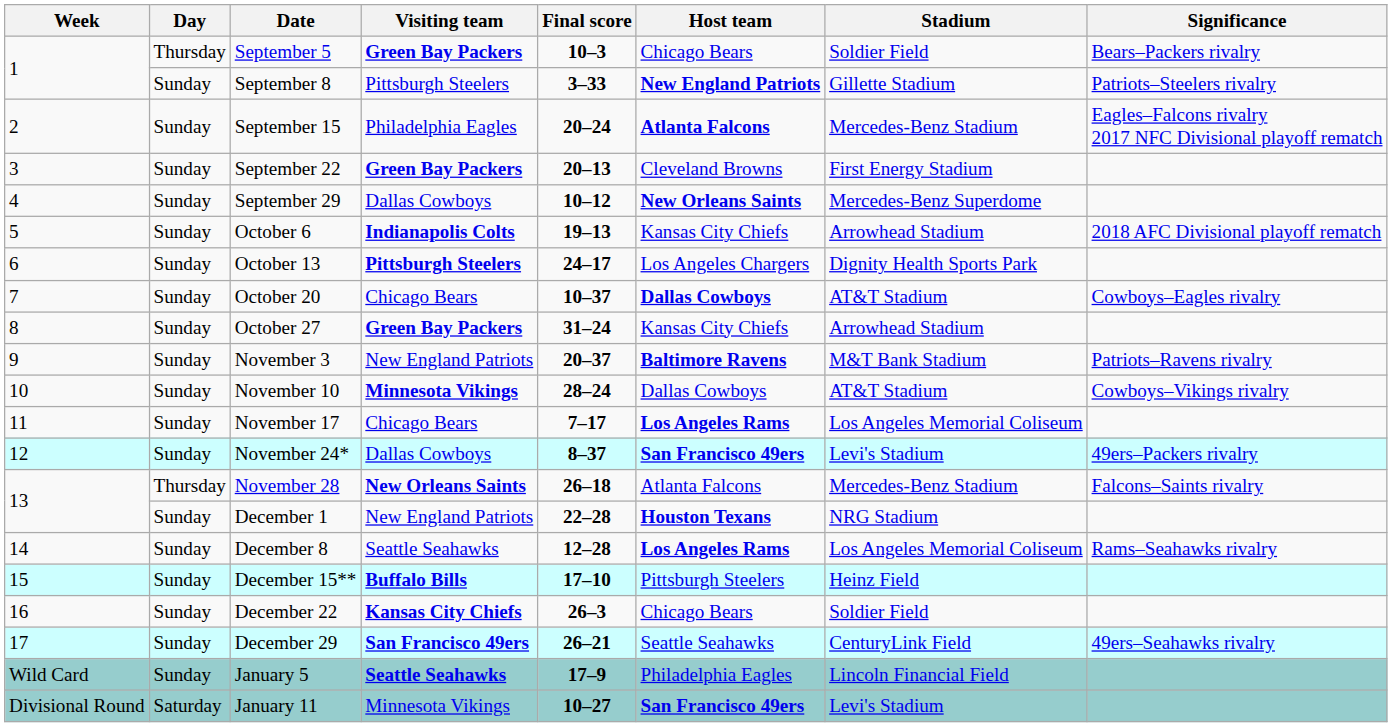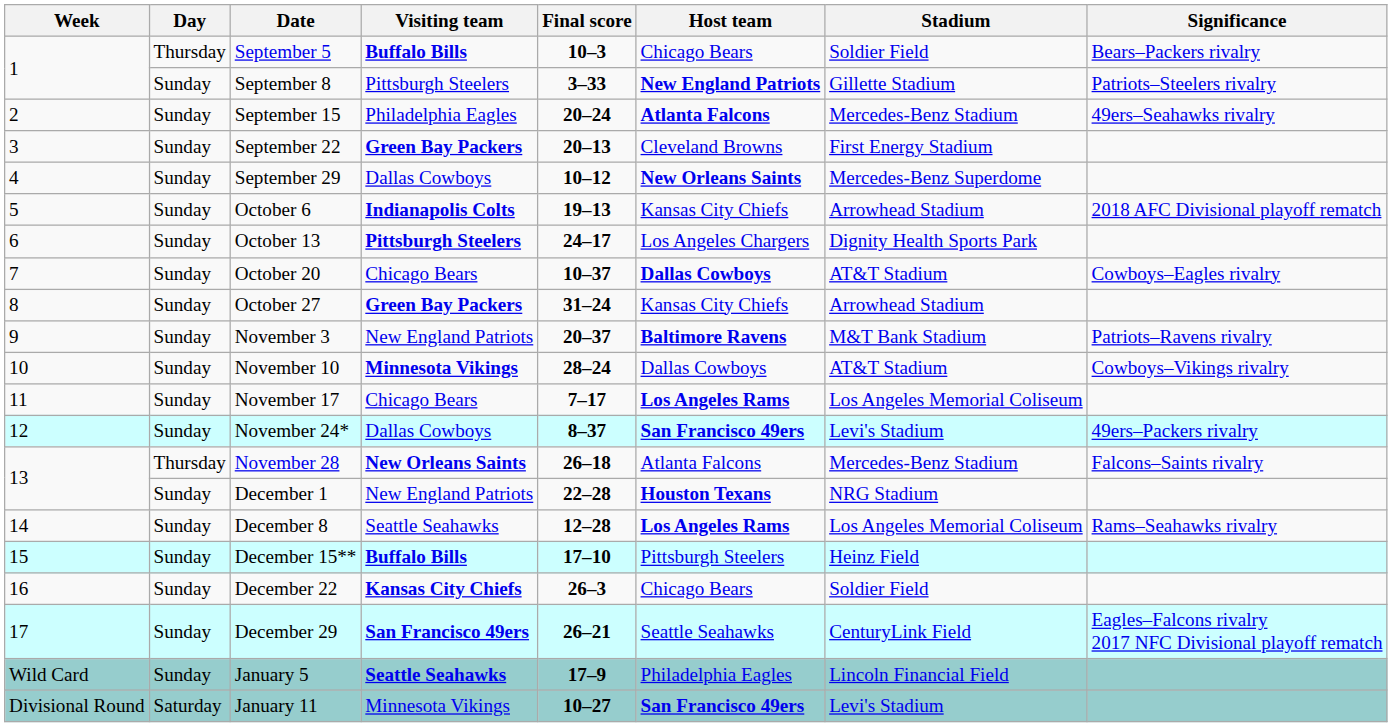September 5 | Visiting team: Green Bay Packers -> Buffalo Bills
September 15 | Significance: Eagles–Falcons rivalry 2017 NFC Divisional playoff rematch -> 49ers–Seahawks rivalry
December 29 | Significance: 49ers–Seahawks rivalry -> Eagles–Falcons rivalry 2017 NFC Divisional playoff rematch
